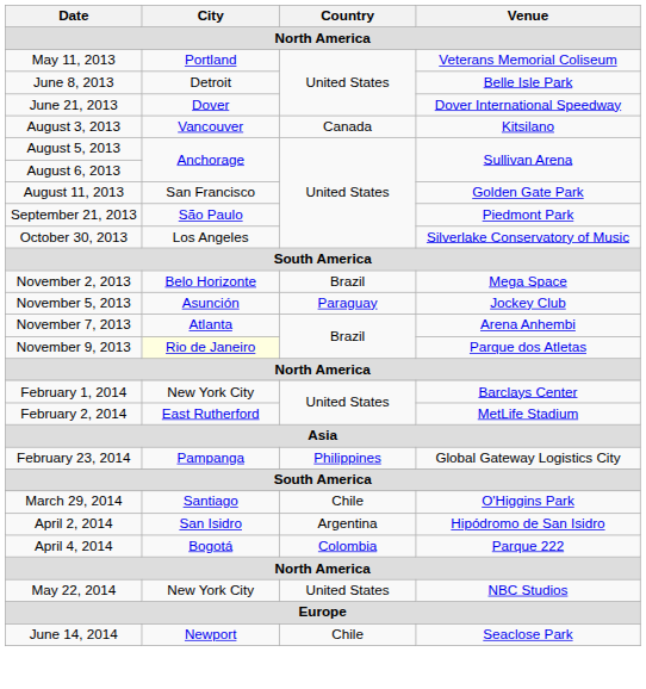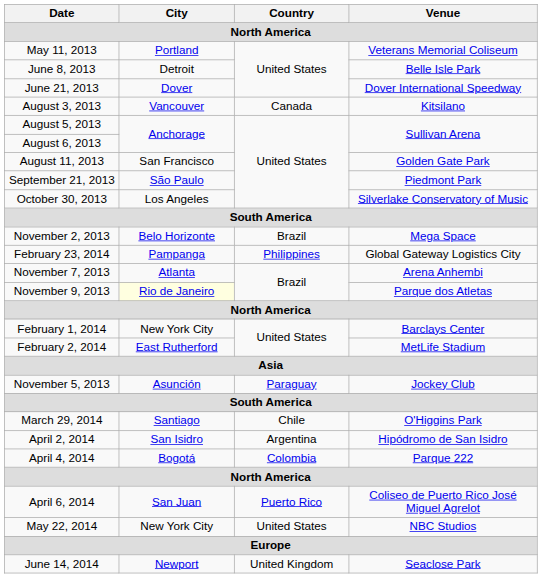rows swapped: November 5, 2013 <-> February 23, 2014
+ row: April 6, 2014 | San Juan | Puerto Rico | Coliseo de Puerto Rico José Miguel Agrelot
June 14, 2014 | Country: Chile -> United Kingdom
